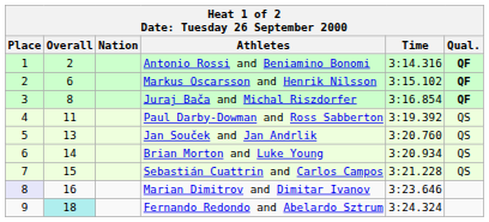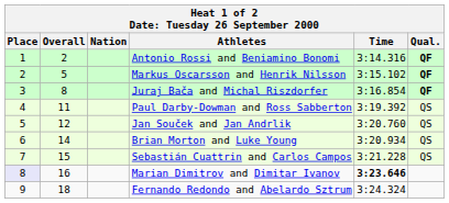Markus Oscarsson and Henrik Nilsson | Overall: 6 -> 5
Jan Souček and Jan Andrlik | Overall: 13 -> 12
Marian Dimitrov and Dimitar Ivanov | Time: normal -> bold
Fernando Redondo and Abelardo Sztrum | Overall: paleturquoise background -> no background
